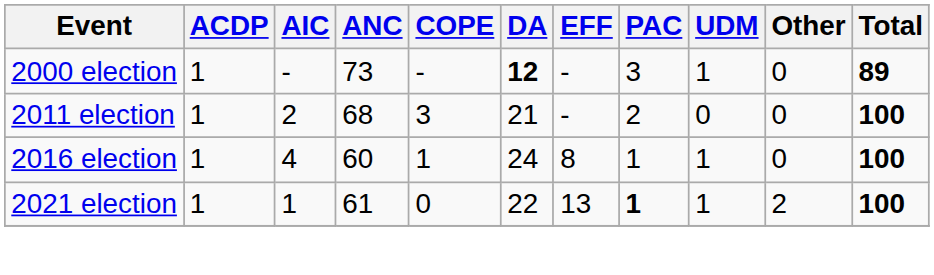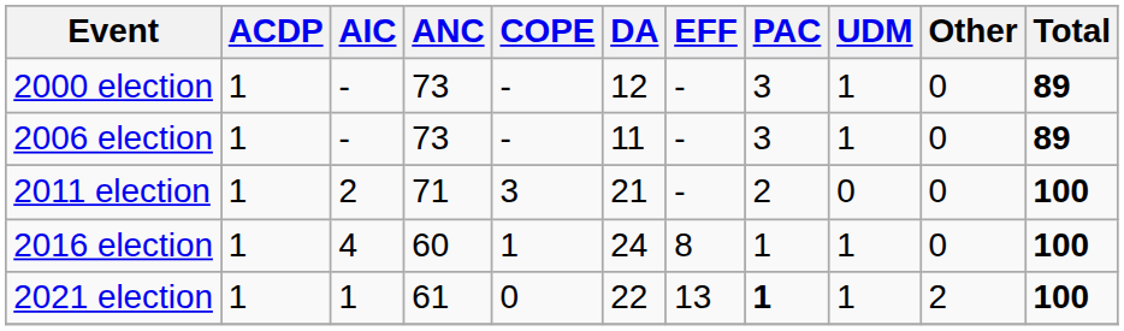2000 election | DA: bold -> normal
+ row: 2006 election | 1 | - | 73 | - | 11 | - | 3 | 1 | 0 | 89
2011 election | ANC: 68 -> 71
